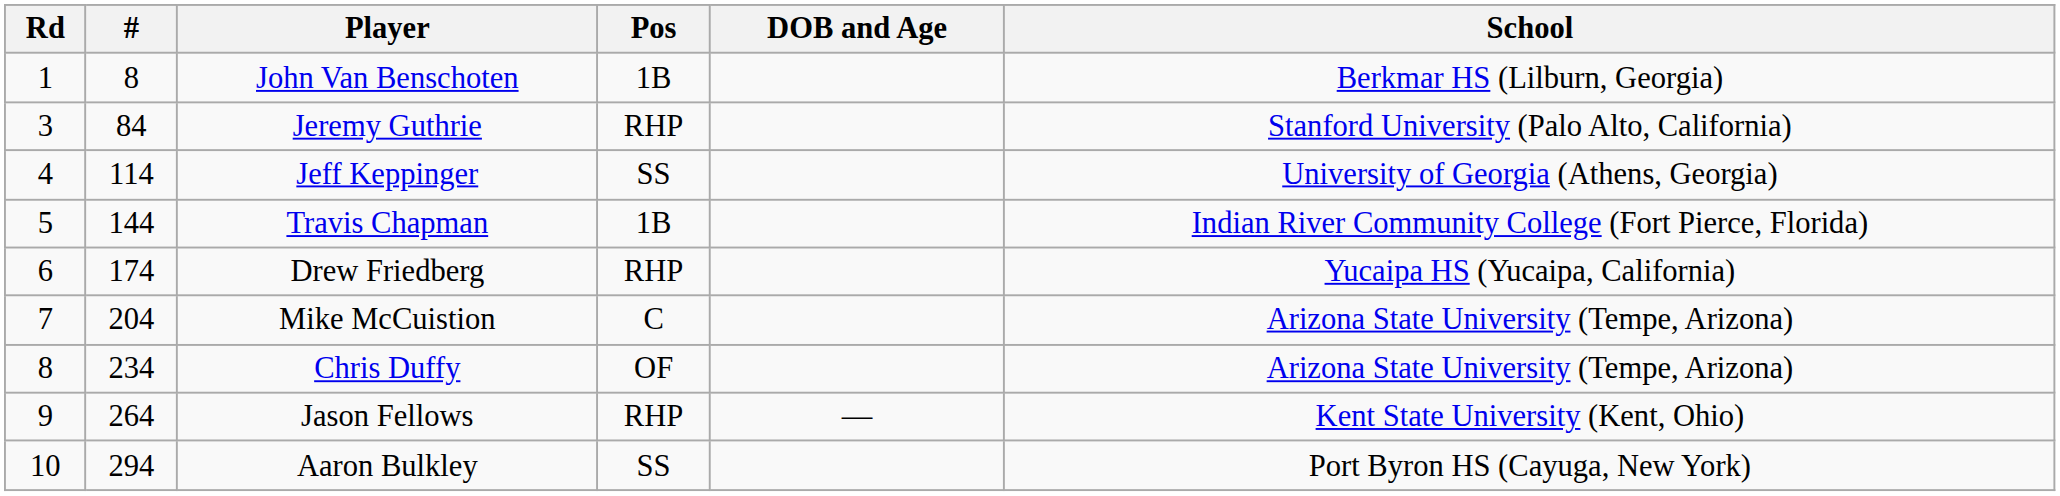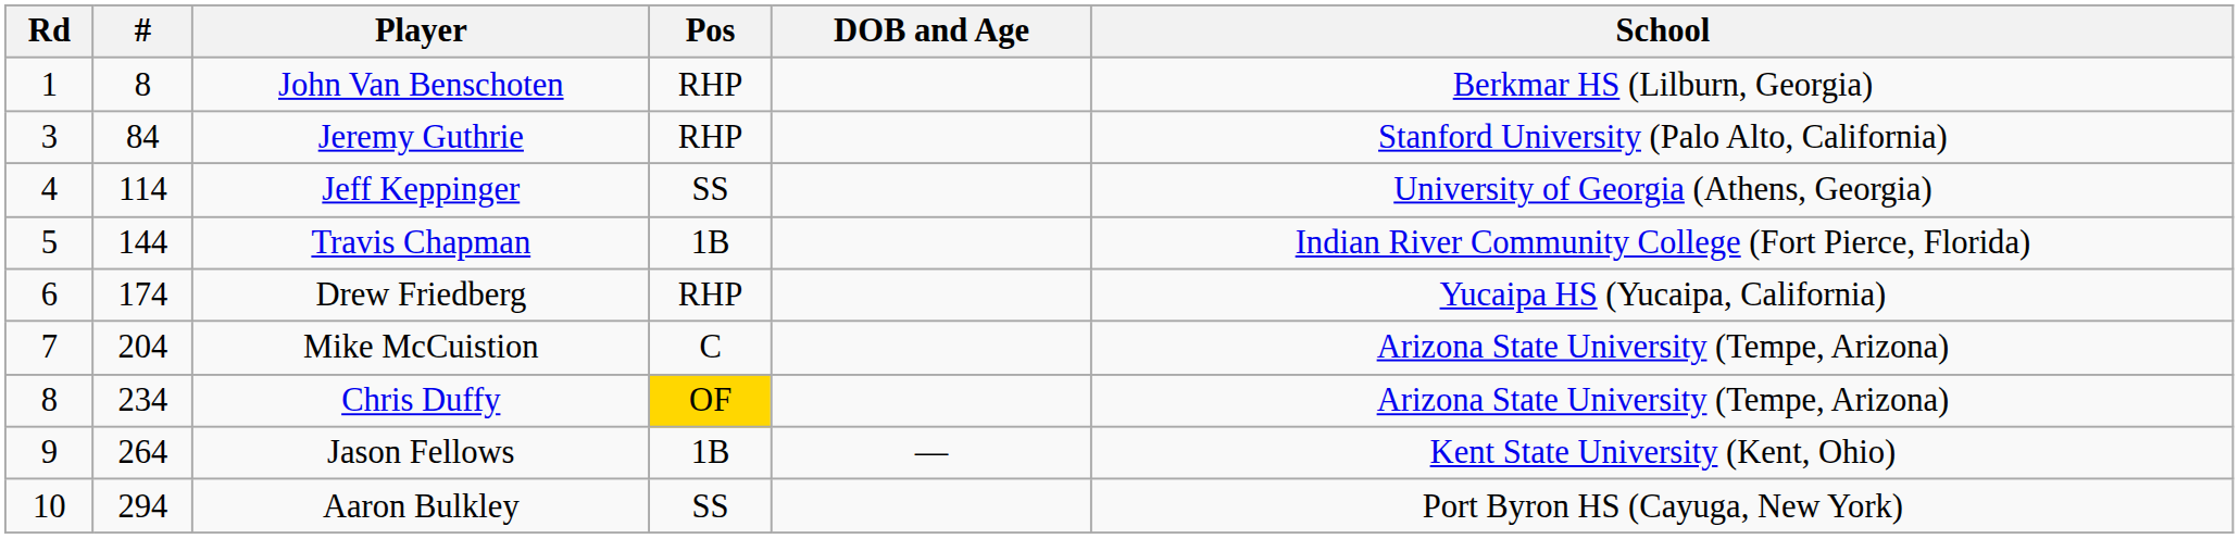John Van Benschoten | Pos: 1B -> RHP
Chris Duffy | Pos: no background -> gold background
Jason Fellows | Pos: RHP -> 1B
